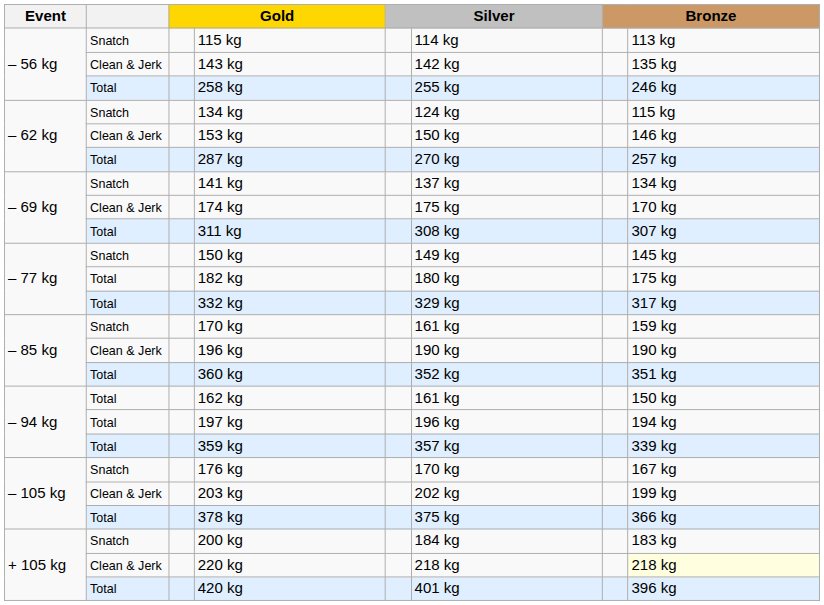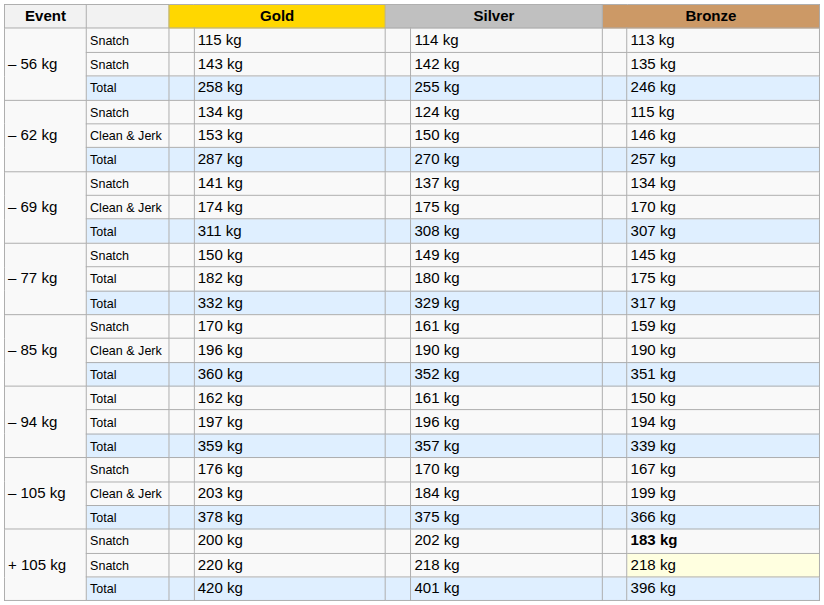143 kg | column 2: Clean & Jerk -> Snatch
203 kg | column 6: 202 kg -> 184 kg
200 kg | column 6: 184 kg -> 202 kg
200 kg | column 8: normal -> bold
220 kg | column 2: Clean & Jerk -> Snatch
